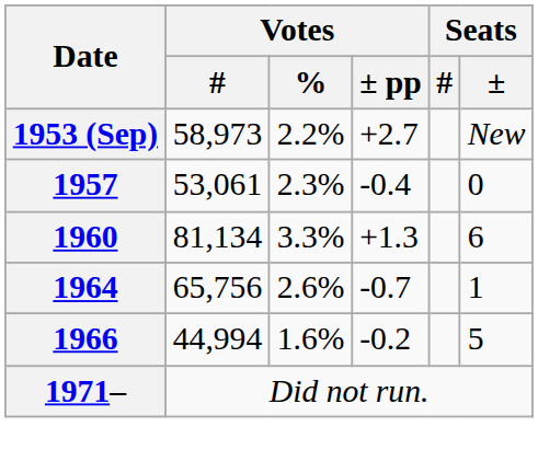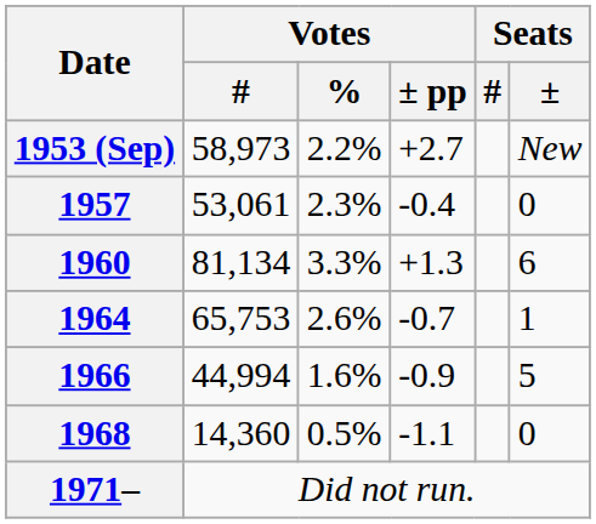1964 | Votes / #: 65,756 -> 65,753
1966 | Votes / ± pp: -0.2 -> -0.9
+ row: 1968 | 14,360 | 0.5% | -1.1 | 0
